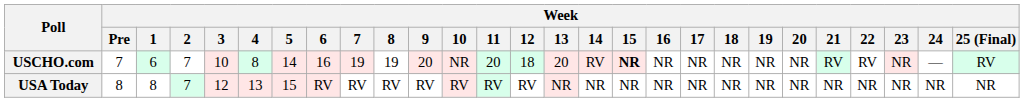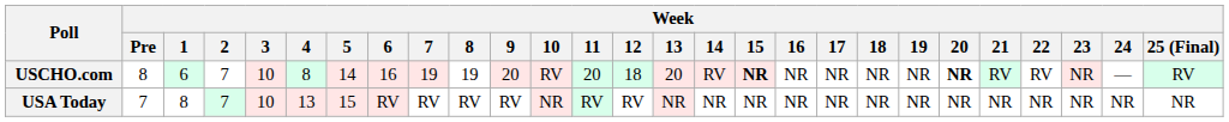USCHO.com | Week / Pre: 7 -> 8
USCHO.com | Week / 10: NR -> RV
USCHO.com | Week / 20: normal -> bold
USA Today | Week / Pre: 8 -> 7
USA Today | Week / 3: 12 -> 10
USA Today | Week / 10: RV -> NR
